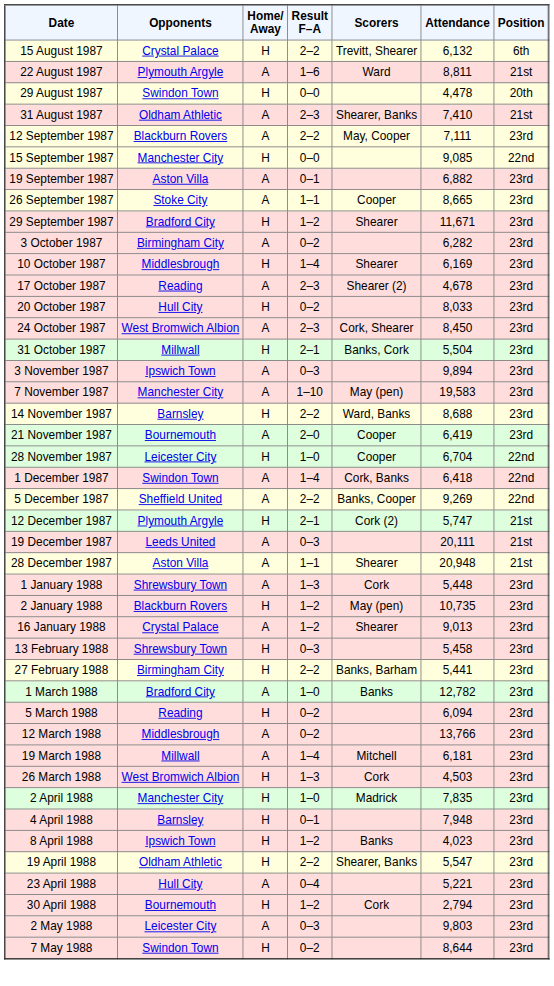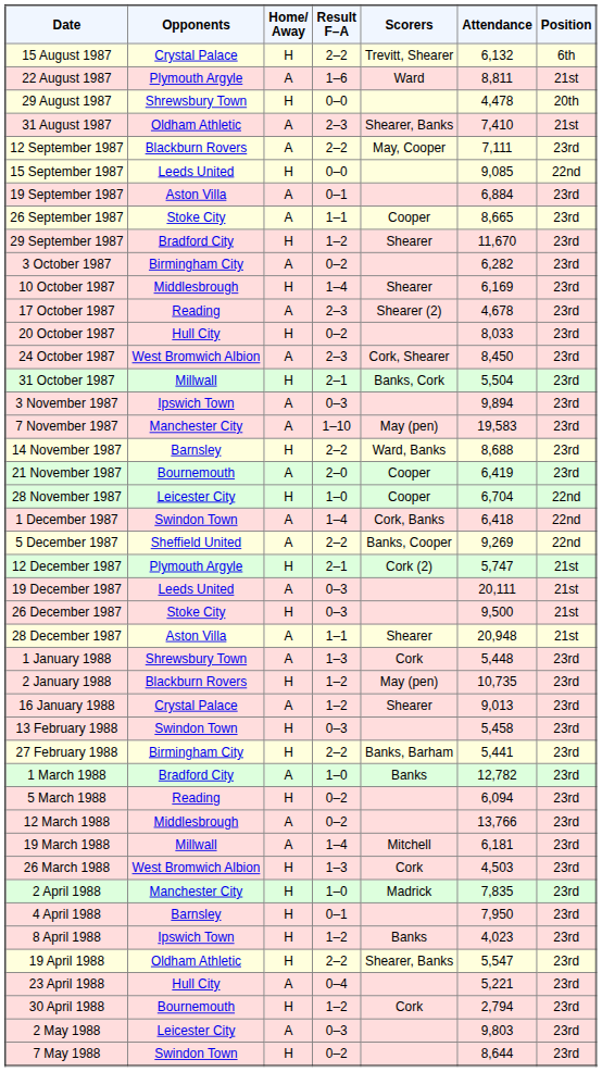29 August 1987 | Opponents: Swindon Town -> Shrewsbury Town
15 September 1987 | Opponents: Manchester City -> Leeds United
19 September 1987 | Attendance: 6,882 -> 6,884
29 September 1987 | Attendance: 11,671 -> 11,670
+ row: 26 December 1987 | Stoke City | H | 0–3 | 9,500 | 21st
13 February 1988 | Opponents: Shrewsbury Town -> Swindon Town
4 April 1988 | Attendance: 7,948 -> 7,950
